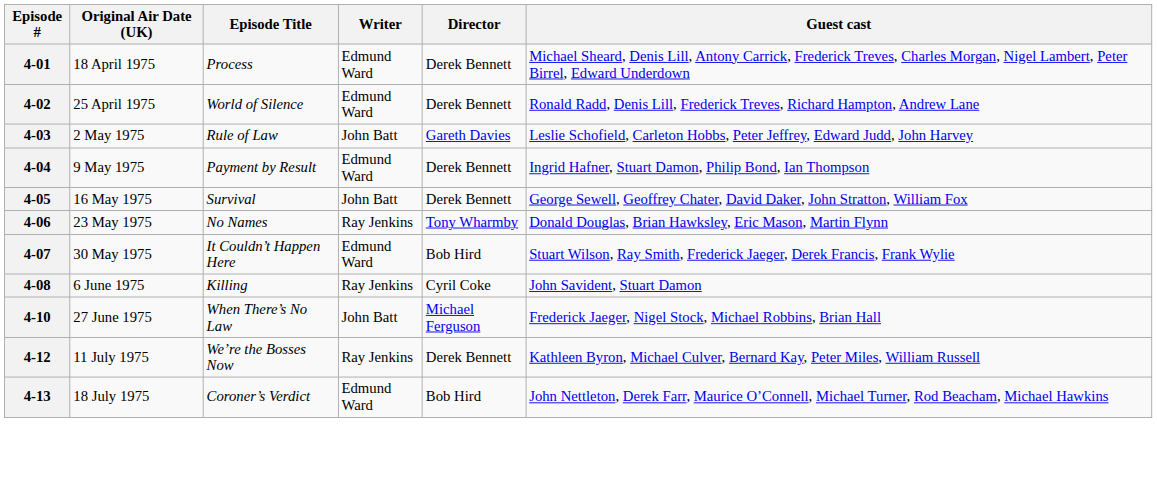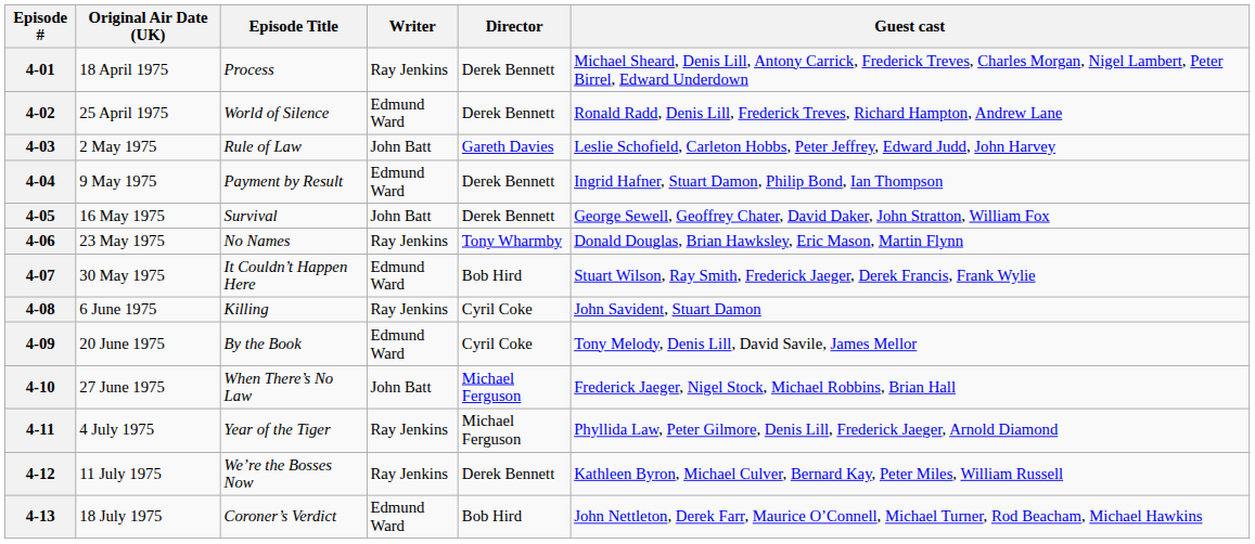4-01 | Writer: Edmund Ward -> Ray Jenkins
+ row: 4-09 | 20 June 1975 | By the Book | Edmund Ward | Cyril Coke | Tony Melody, Denis Lill, David Savile, James Mellor
+ row: 4-11 | 4 July 1975 | Year of the Tiger | Ray Jenkins | Michael Ferguson | Phyllida Law, Peter Gilmore, Denis Lill, Frederick Jaeger, Arnold Diamond
